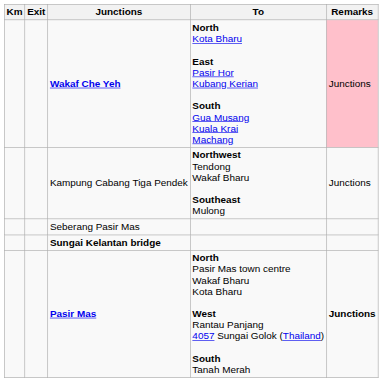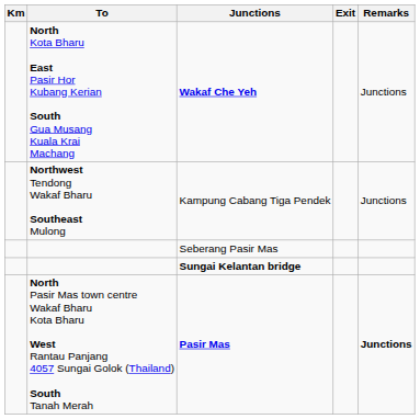columns swapped: Exit <-> To
Wakaf Che Yeh | Remarks: pink background -> no background
